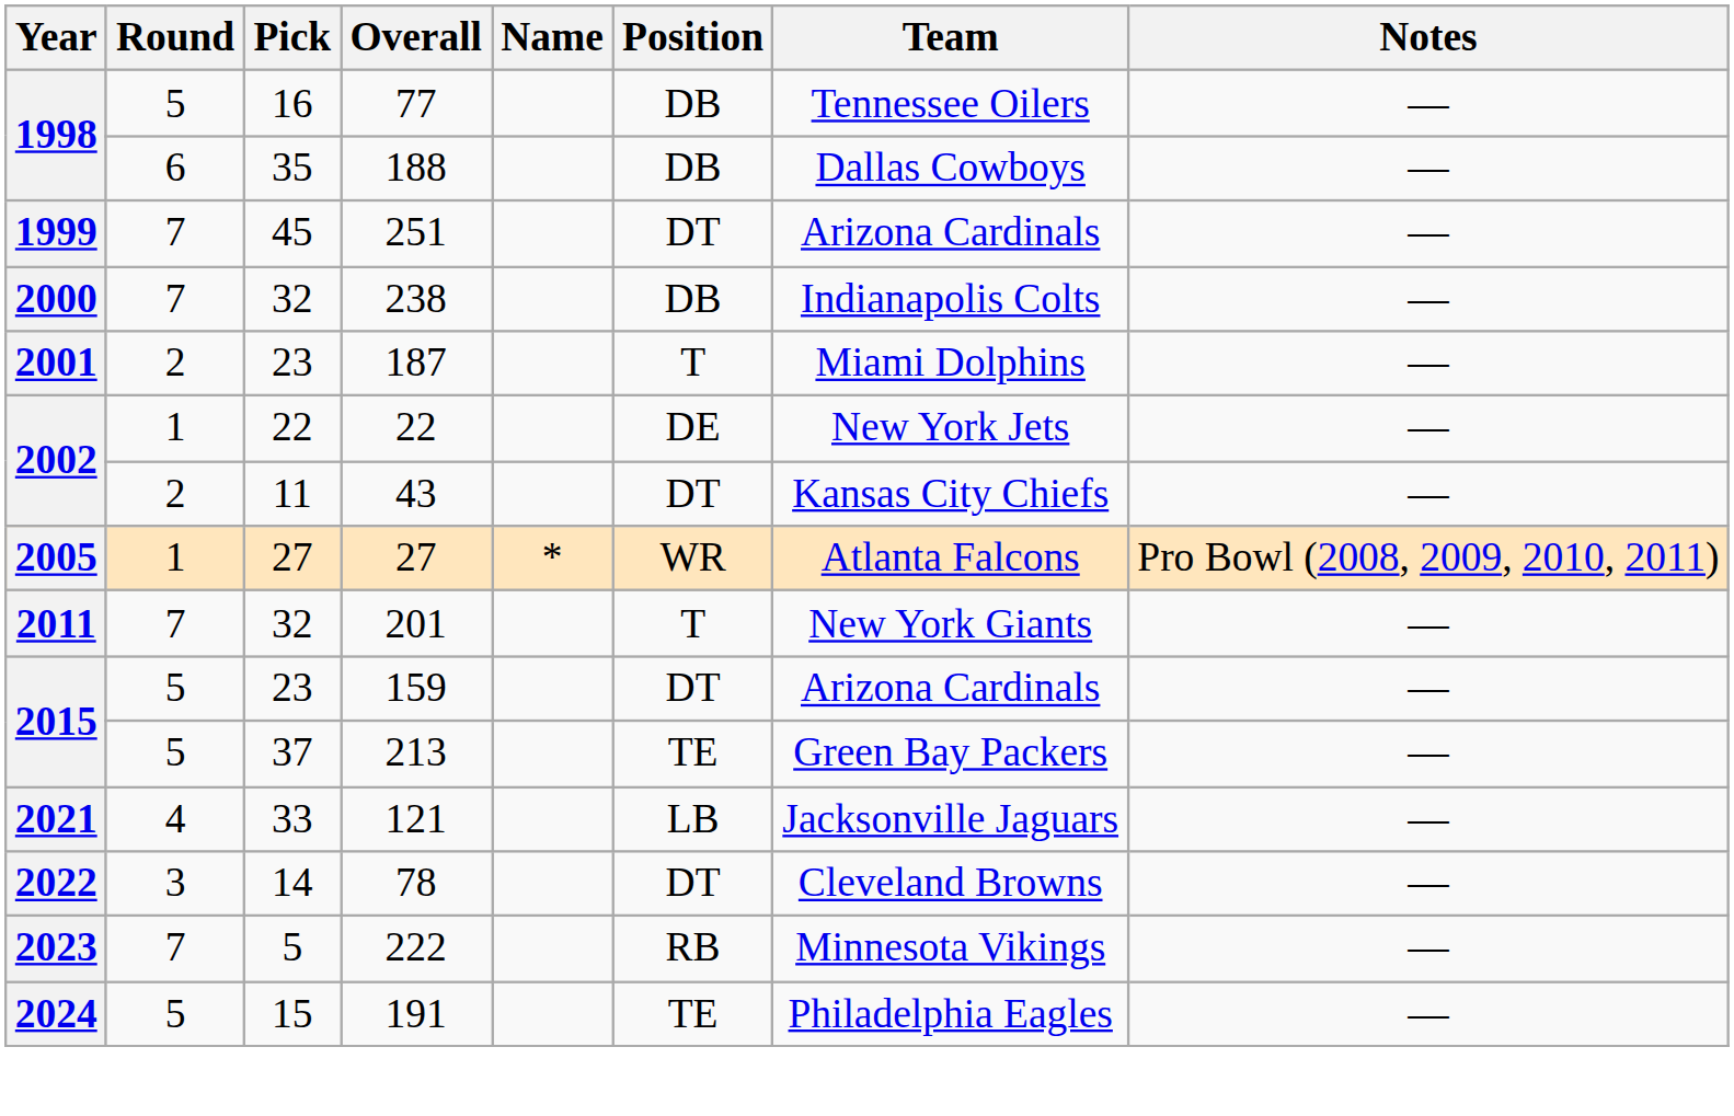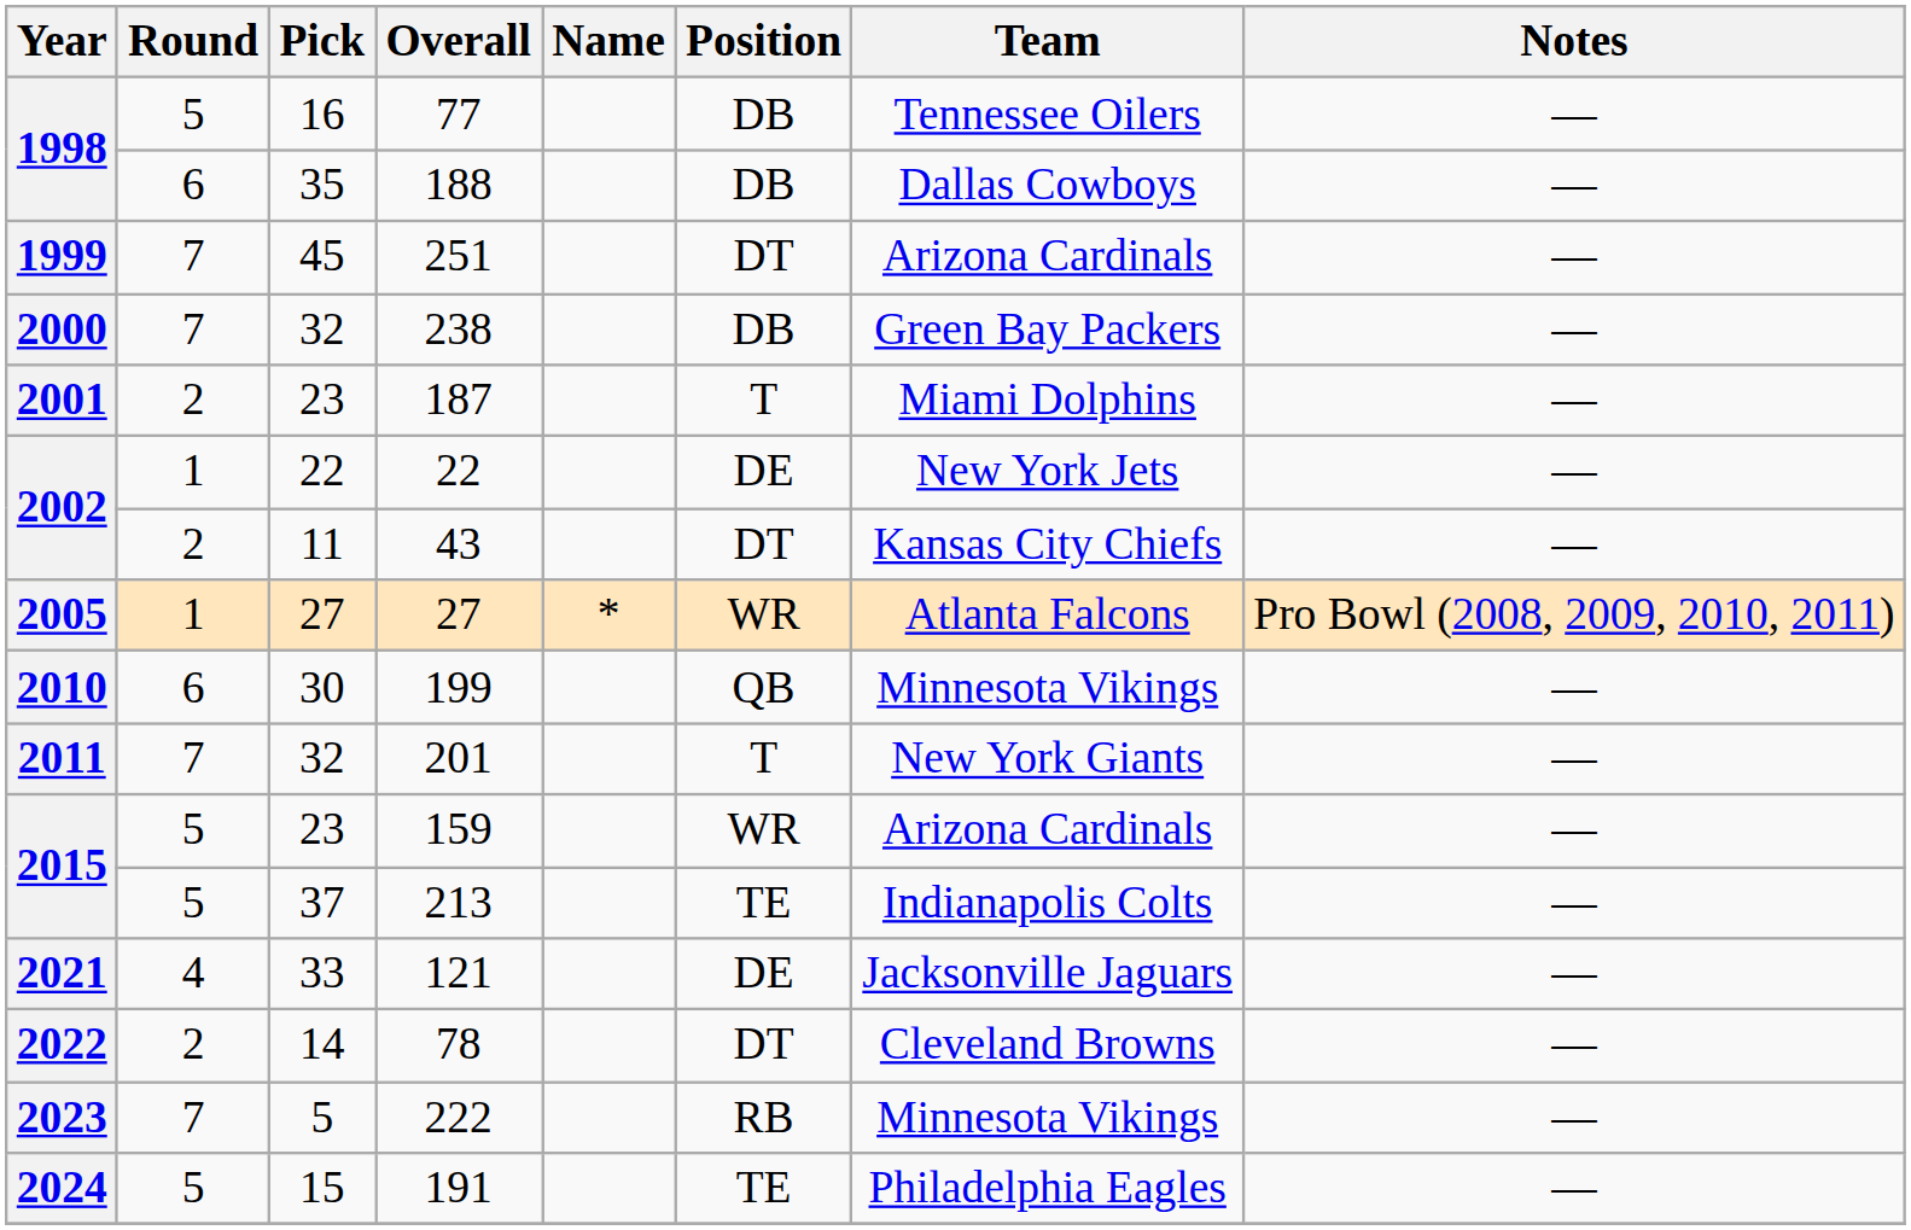238 | Team: Indianapolis Colts -> Green Bay Packers
+ row: 2010 | 6 | 30 | 199 | QB | Minnesota Vikings | —
159 | Position: DT -> WR
213 | Team: Green Bay Packers -> Indianapolis Colts
121 | Position: LB -> DE
78 | Round: 3 -> 2
